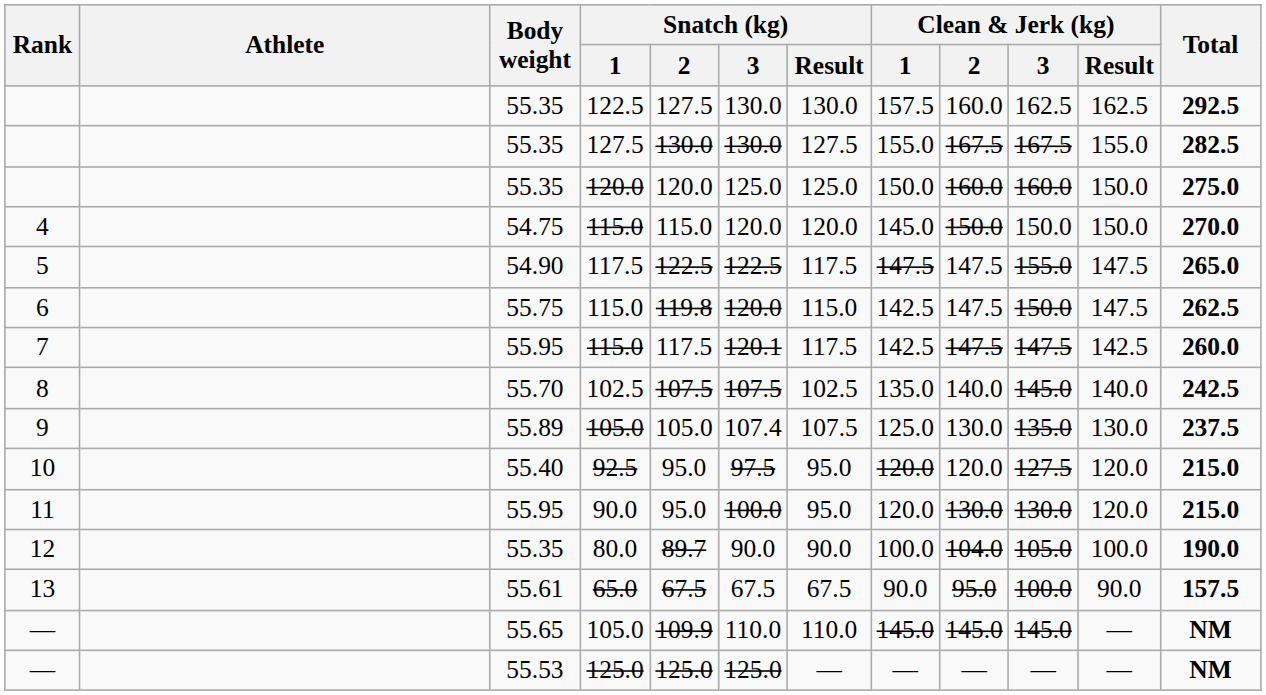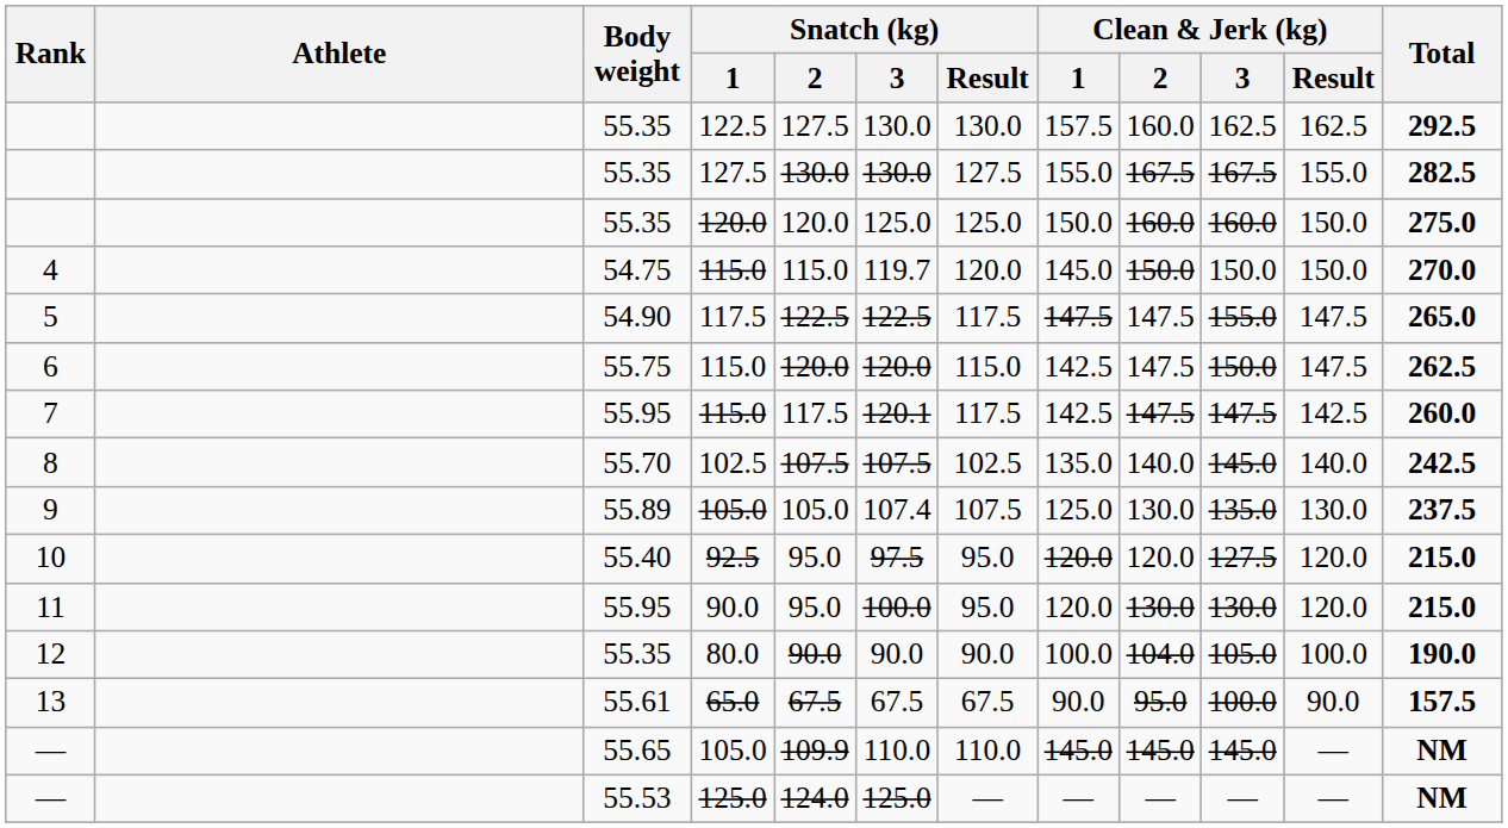4 | Snatch (kg) / 3: 120.0 -> 119.7
6 | Snatch (kg) / 2: 119.8 -> 120.0
12 | Snatch (kg) / 2: 89.7 -> 90.0
— / 125.0 | Snatch (kg) / 2: 125.0 -> 124.0
